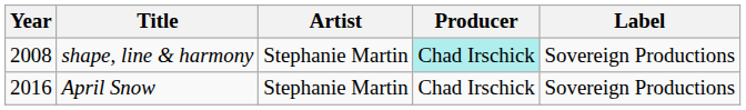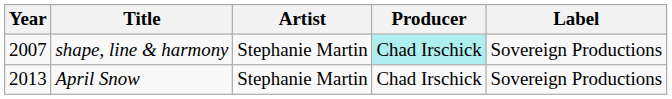shape, line & harmony | Year: 2008 -> 2007
April Snow | Year: 2016 -> 2013
